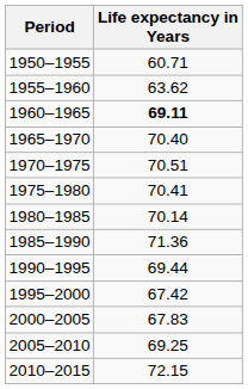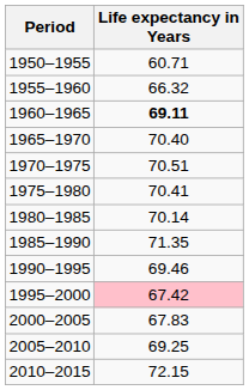1955–1960 | Life expectancy in Years: 63.62 -> 66.32
1985–1990 | Life expectancy in Years: 71.36 -> 71.35
1990–1995 | Life expectancy in Years: 69.44 -> 69.46
1995–2000 | Life expectancy in Years: no background -> pink background
